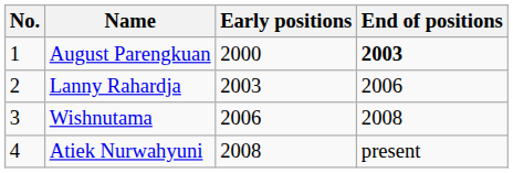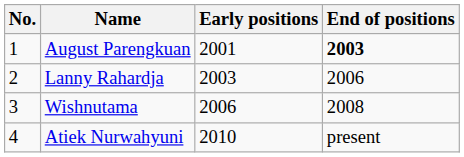August Parengkuan | Early positions: 2000 -> 2001
Atiek Nurwahyuni | Early positions: 2008 -> 2010
